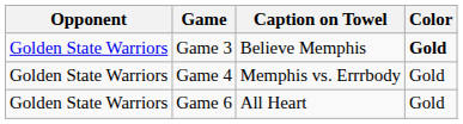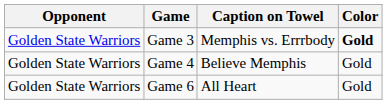Game 3 | Caption on Towel: Believe Memphis -> Memphis vs. Errrbody
Game 4 | Caption on Towel: Memphis vs. Errrbody -> Believe Memphis
